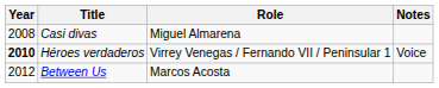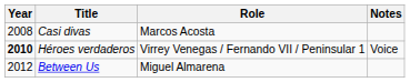Casi divas | Role: Miguel Almarena -> Marcos Acosta
Between Us | Role: Marcos Acosta -> Miguel Almarena
